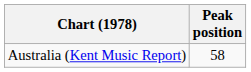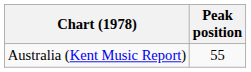Australia (Kent Music Report) | Peak position: 58 -> 55
